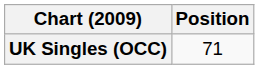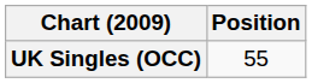UK Singles (OCC) | Position: 71 -> 55
